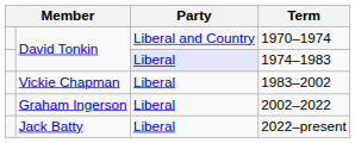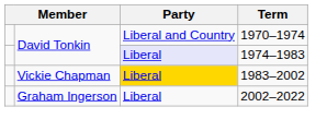1983–2002 | Party: no background -> gold background
- row: Jack Batty | Liberal | 2022–present
